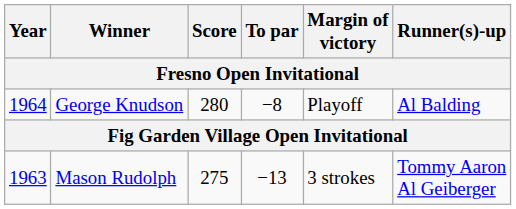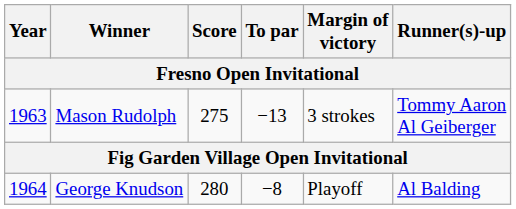rows swapped: George Knudson <-> Mason Rudolph
